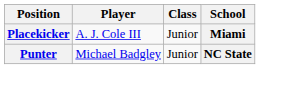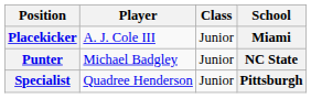+ row: Specialist | Quadree Henderson | Junior | Pittsburgh
